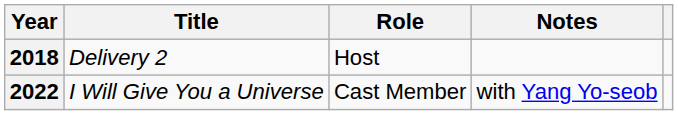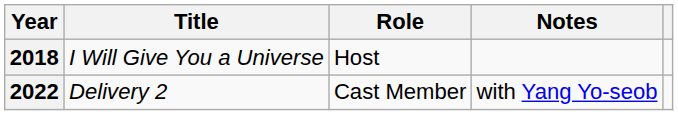2018 | Title: Delivery 2 -> I Will Give You a Universe
2022 | Title: I Will Give You a Universe -> Delivery 2
